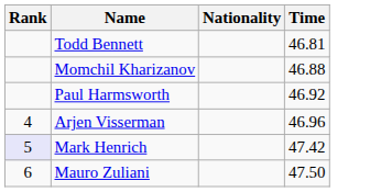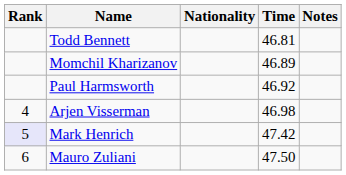+ column: Notes
Momchil Kharizanov | Time: 46.88 -> 46.89
Arjen Visserman | Time: 46.96 -> 46.98
